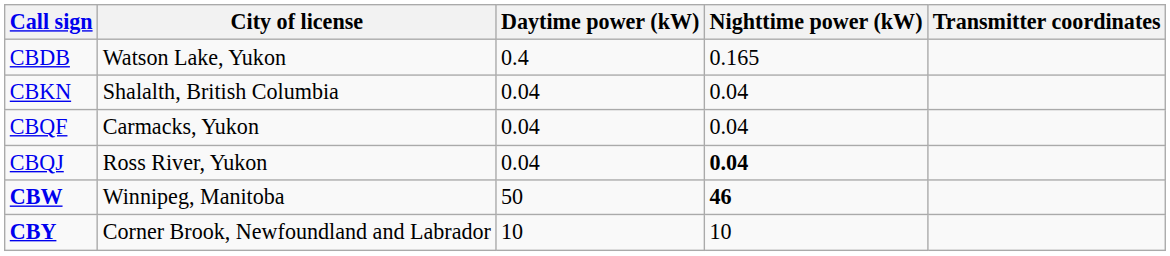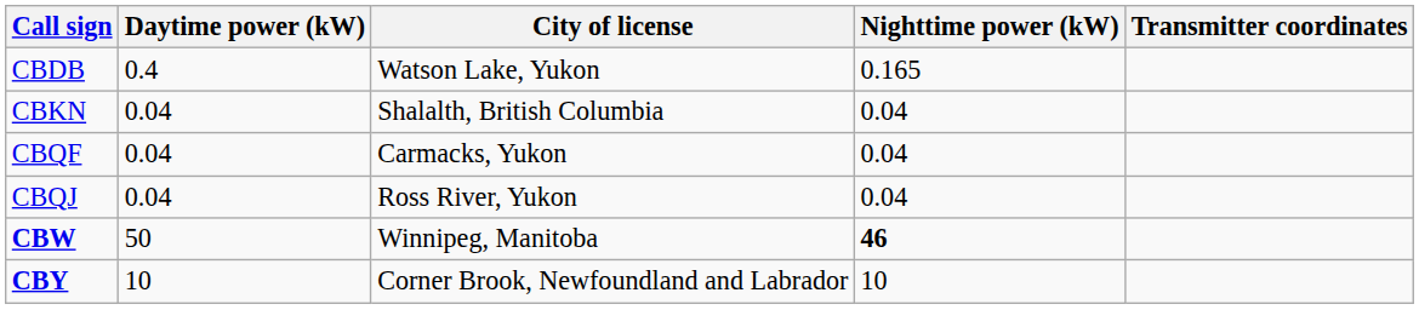columns swapped: City of license <-> Daytime power (kW)
CBQJ | Nighttime power (kW): bold -> normal
